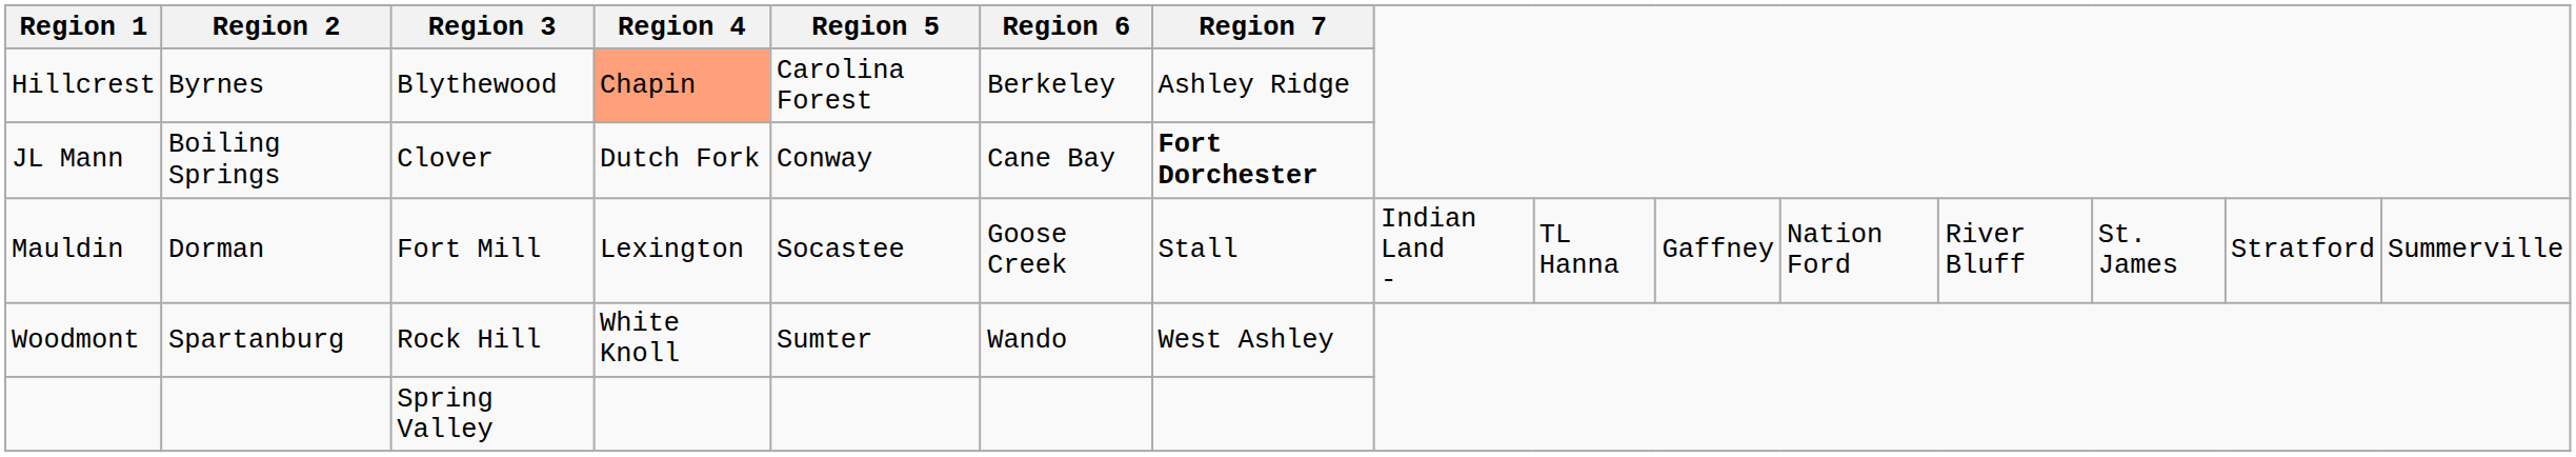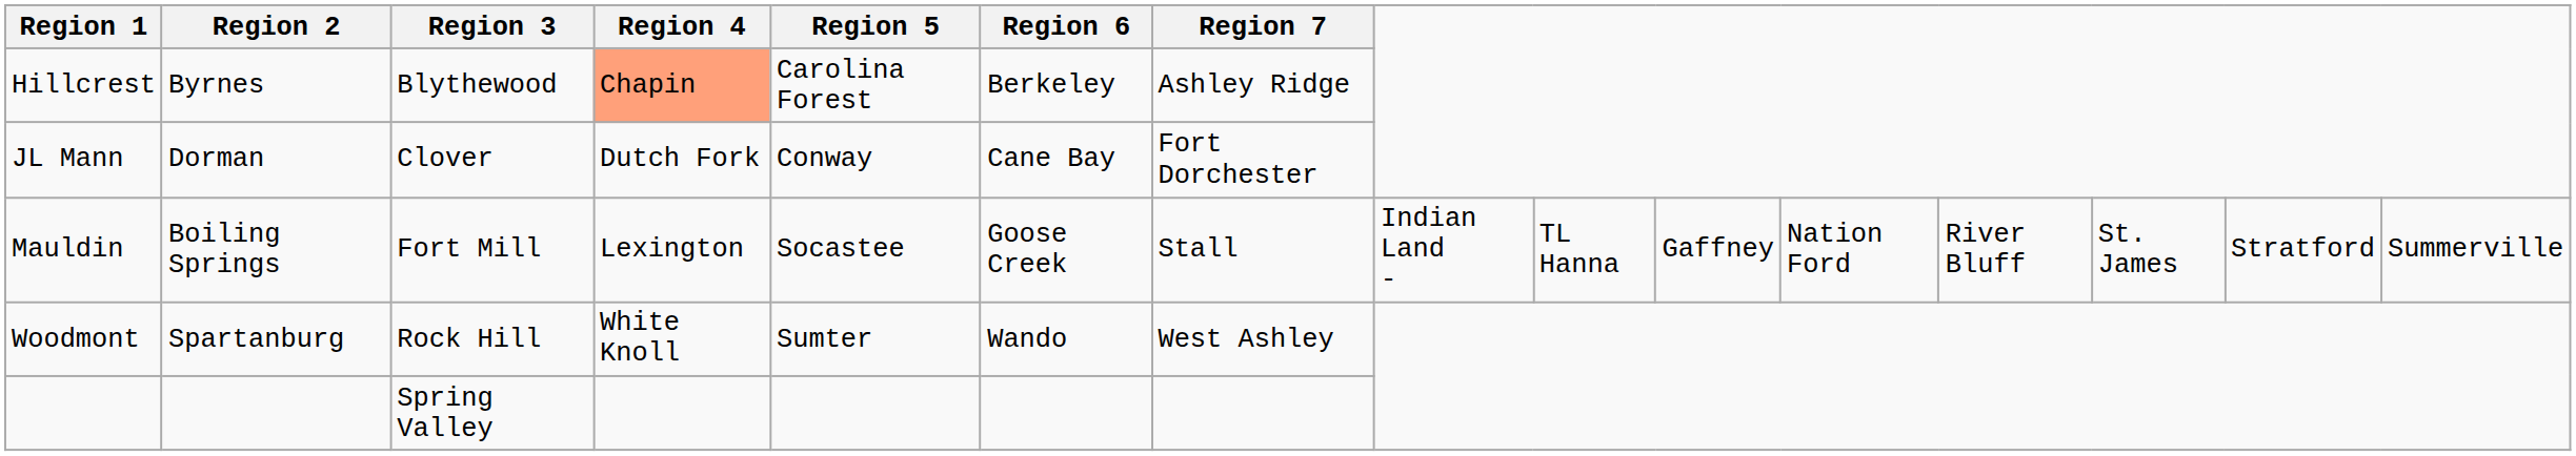JL Mann | Region 2: Boiling Springs -> Dorman
JL Mann | Region 7: bold -> normal
Mauldin | Region 2: Dorman -> Boiling Springs
